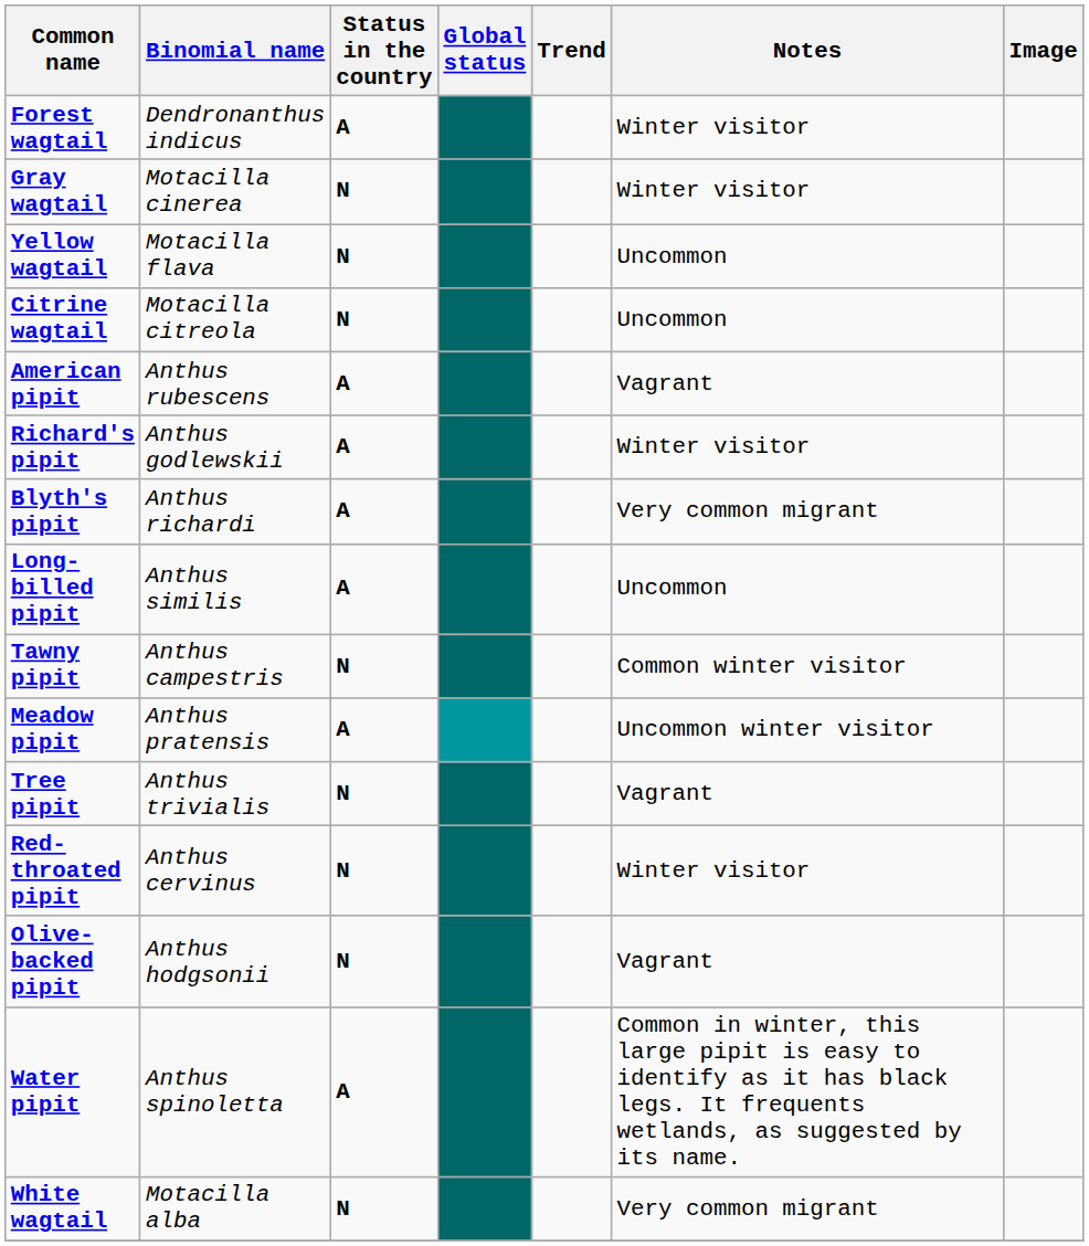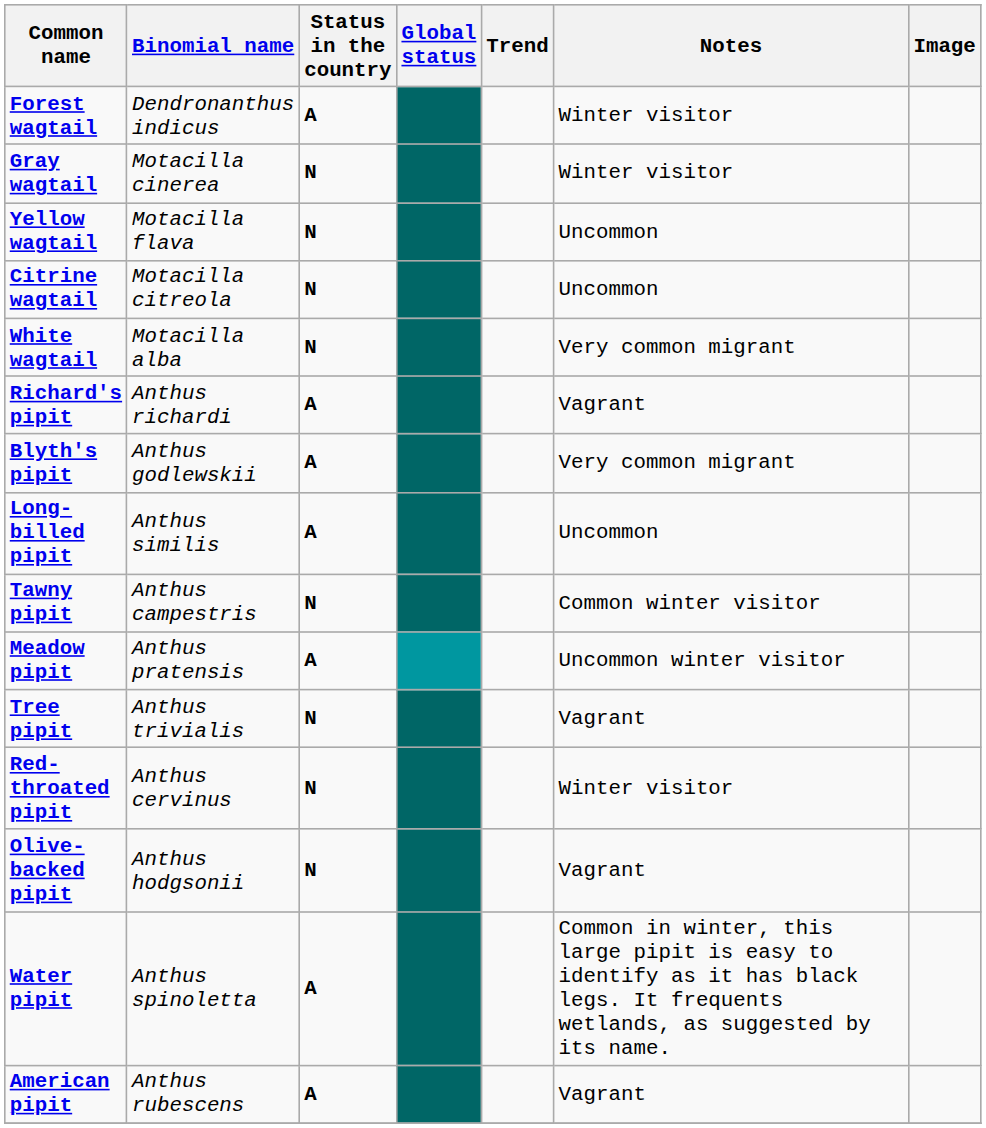rows swapped: White wagtail <-> American pipit
Richard's pipit | Binomial name: Anthus godlewskii -> Anthus richardi
Richard's pipit | Notes: Winter visitor -> Vagrant
Blyth's pipit | Binomial name: Anthus richardi -> Anthus godlewskii
